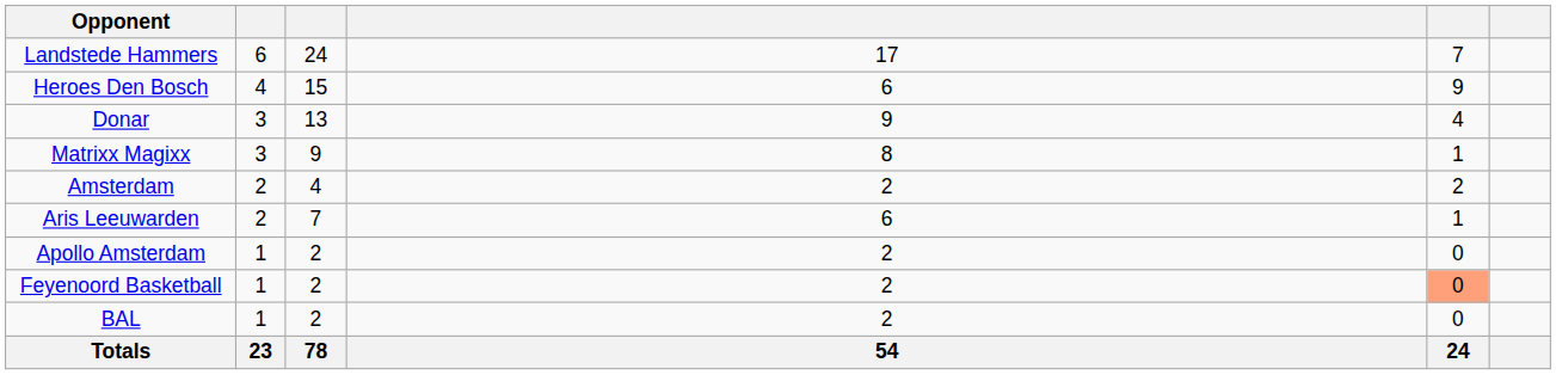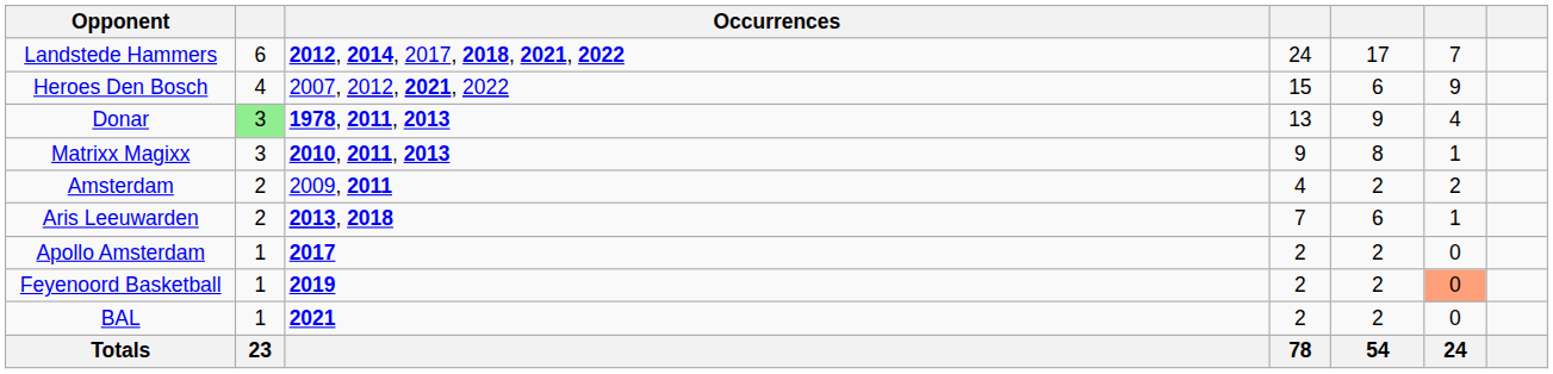+ column: Occurrences | 2012, 2014, 2017, 2018, 2021, 2022 | 2007, 2012, 2021, 2022 | 1978, 2011, 2013 | 2010, 2011, 2013 | 2009, 2011 | 2013, 2018 | 2017 | 2019 | 2021
Donar | column 2: no background -> lightgreen background
